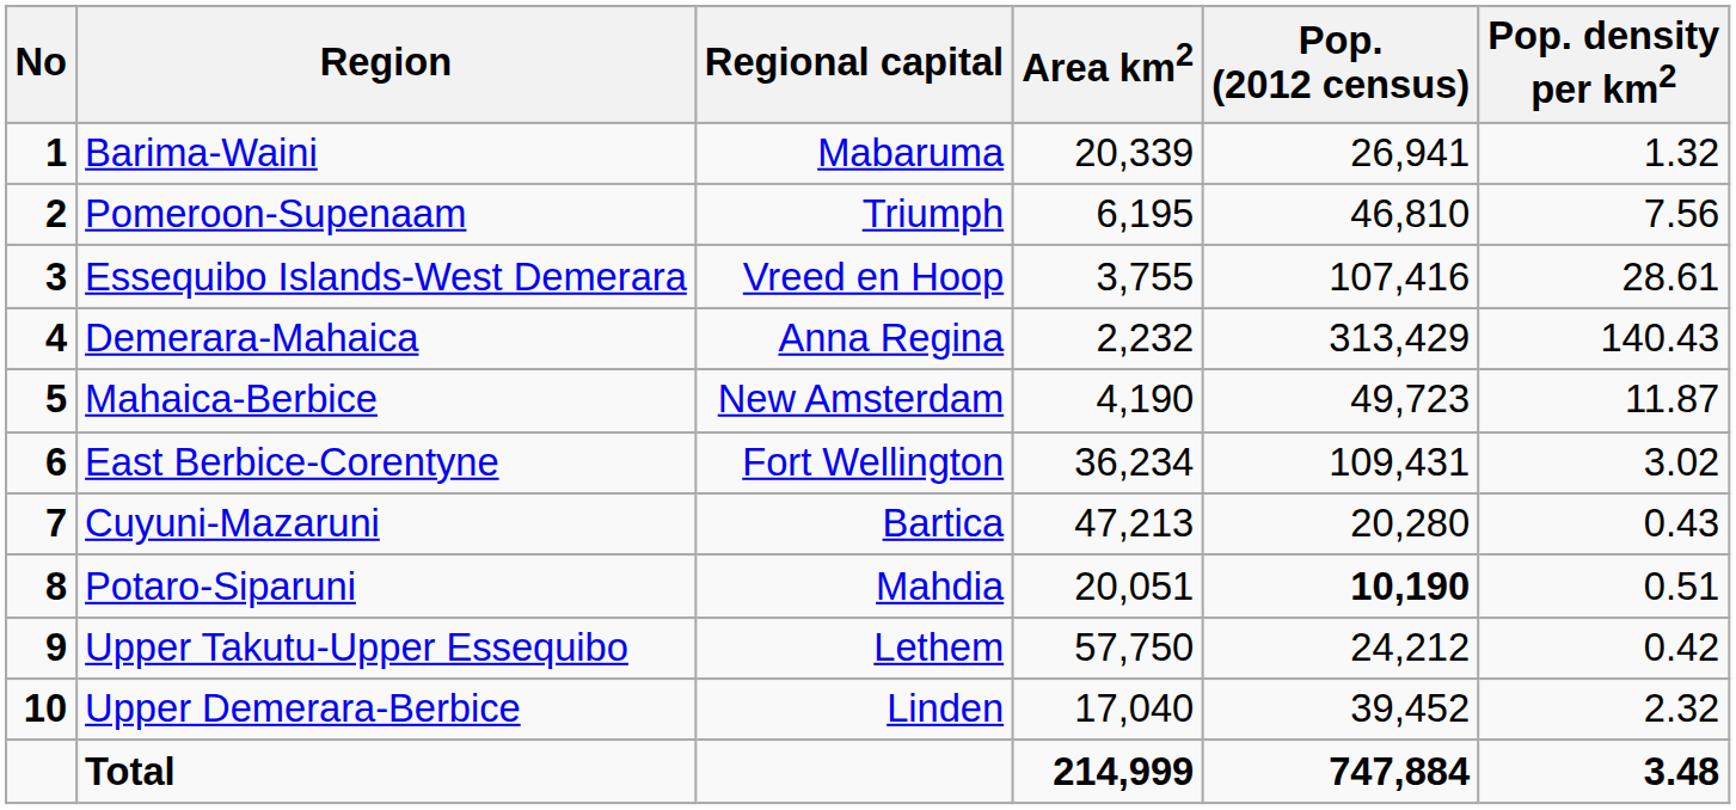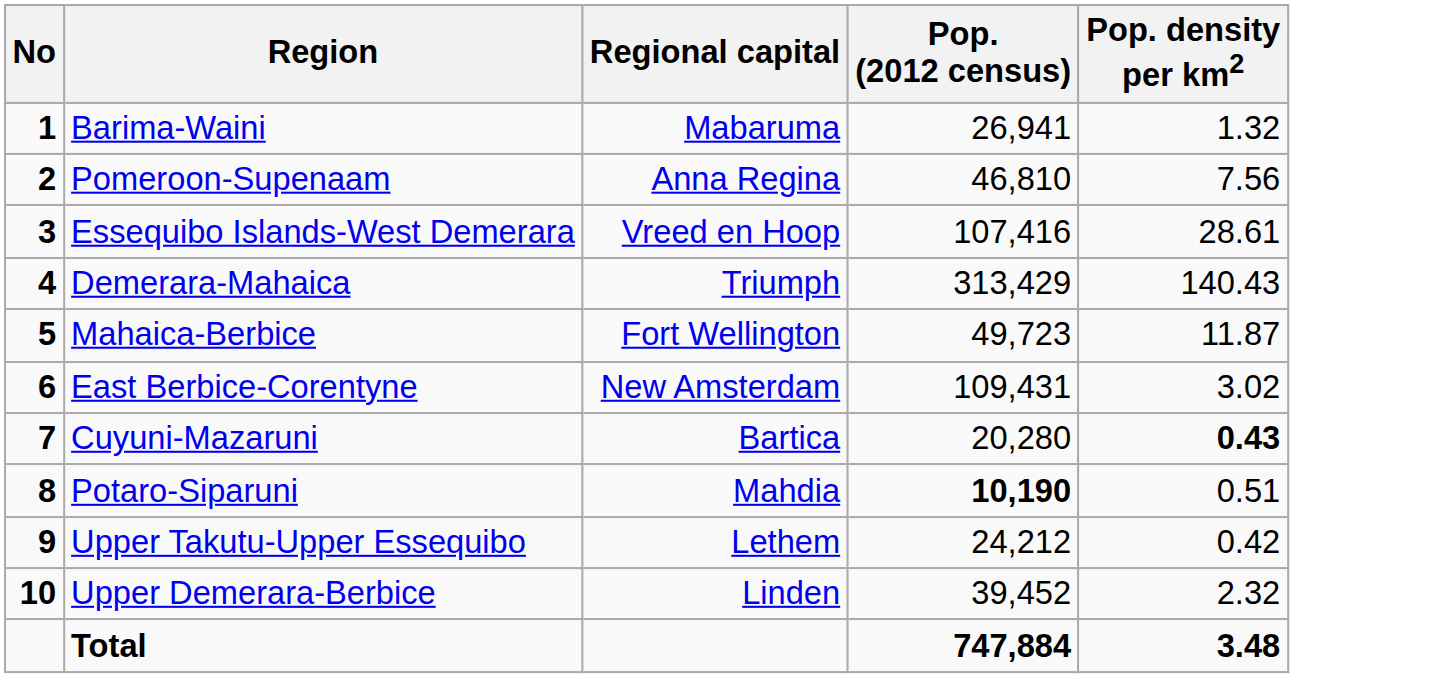- column: Area km2 | 20,339 | 6,195 | 3,755 | 2,232 | 4,190 | 36,234 | 47,213 | 20,051 | 57,750 | 17,040 | 214,999
Pomeroon-Supenaam | Regional capital: Triumph -> Anna Regina
Demerara-Mahaica | Regional capital: Anna Regina -> Triumph
Mahaica-Berbice | Regional capital: New Amsterdam -> Fort Wellington
East Berbice-Corentyne | Regional capital: Fort Wellington -> New Amsterdam
Cuyuni-Mazaruni | Pop. density per km2: normal -> bold
